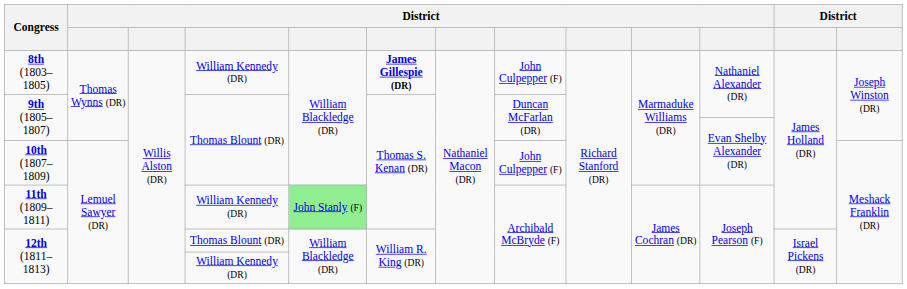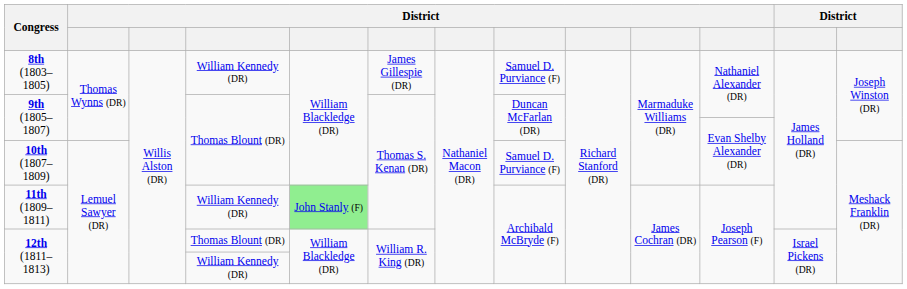8th (1803–1805) | column 6: bold -> normal
8th (1803–1805) | column 8: John Culpepper (F) -> Samuel D. Purviance (F)
10th (1807–1809) | column 8: John Culpepper (F) -> Samuel D. Purviance (F)
